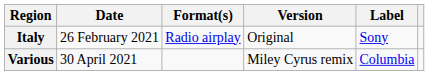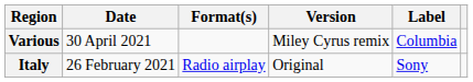rows swapped: Italy <-> Various
